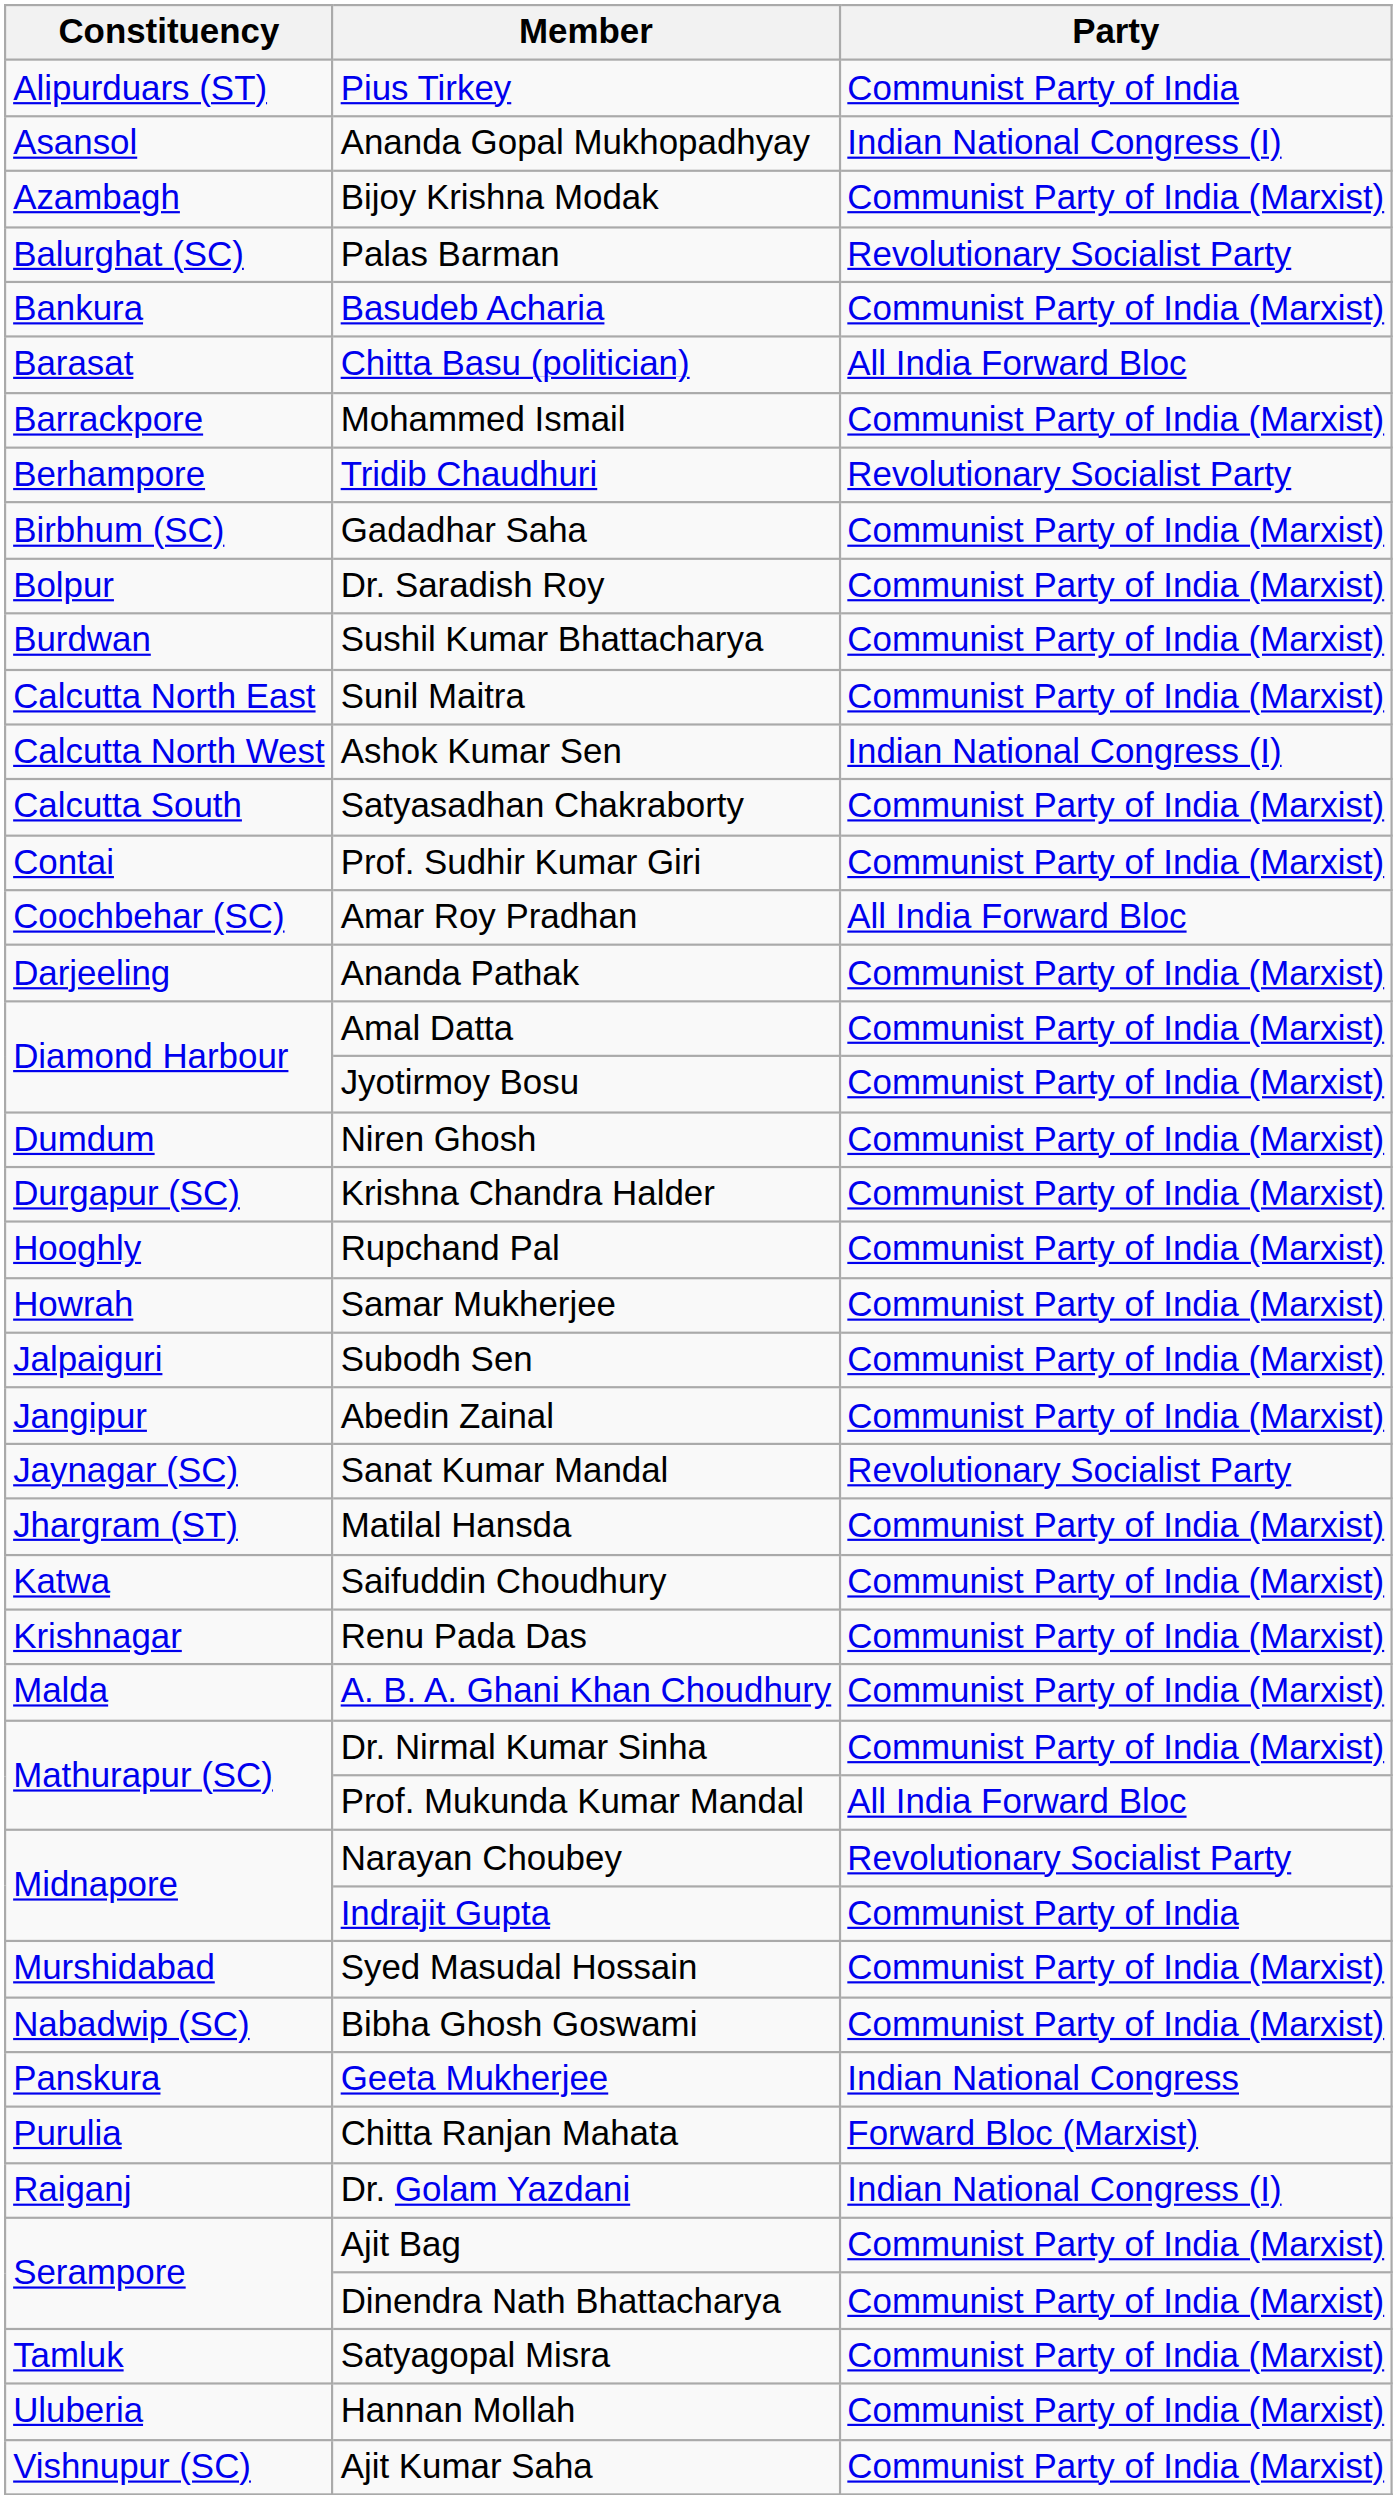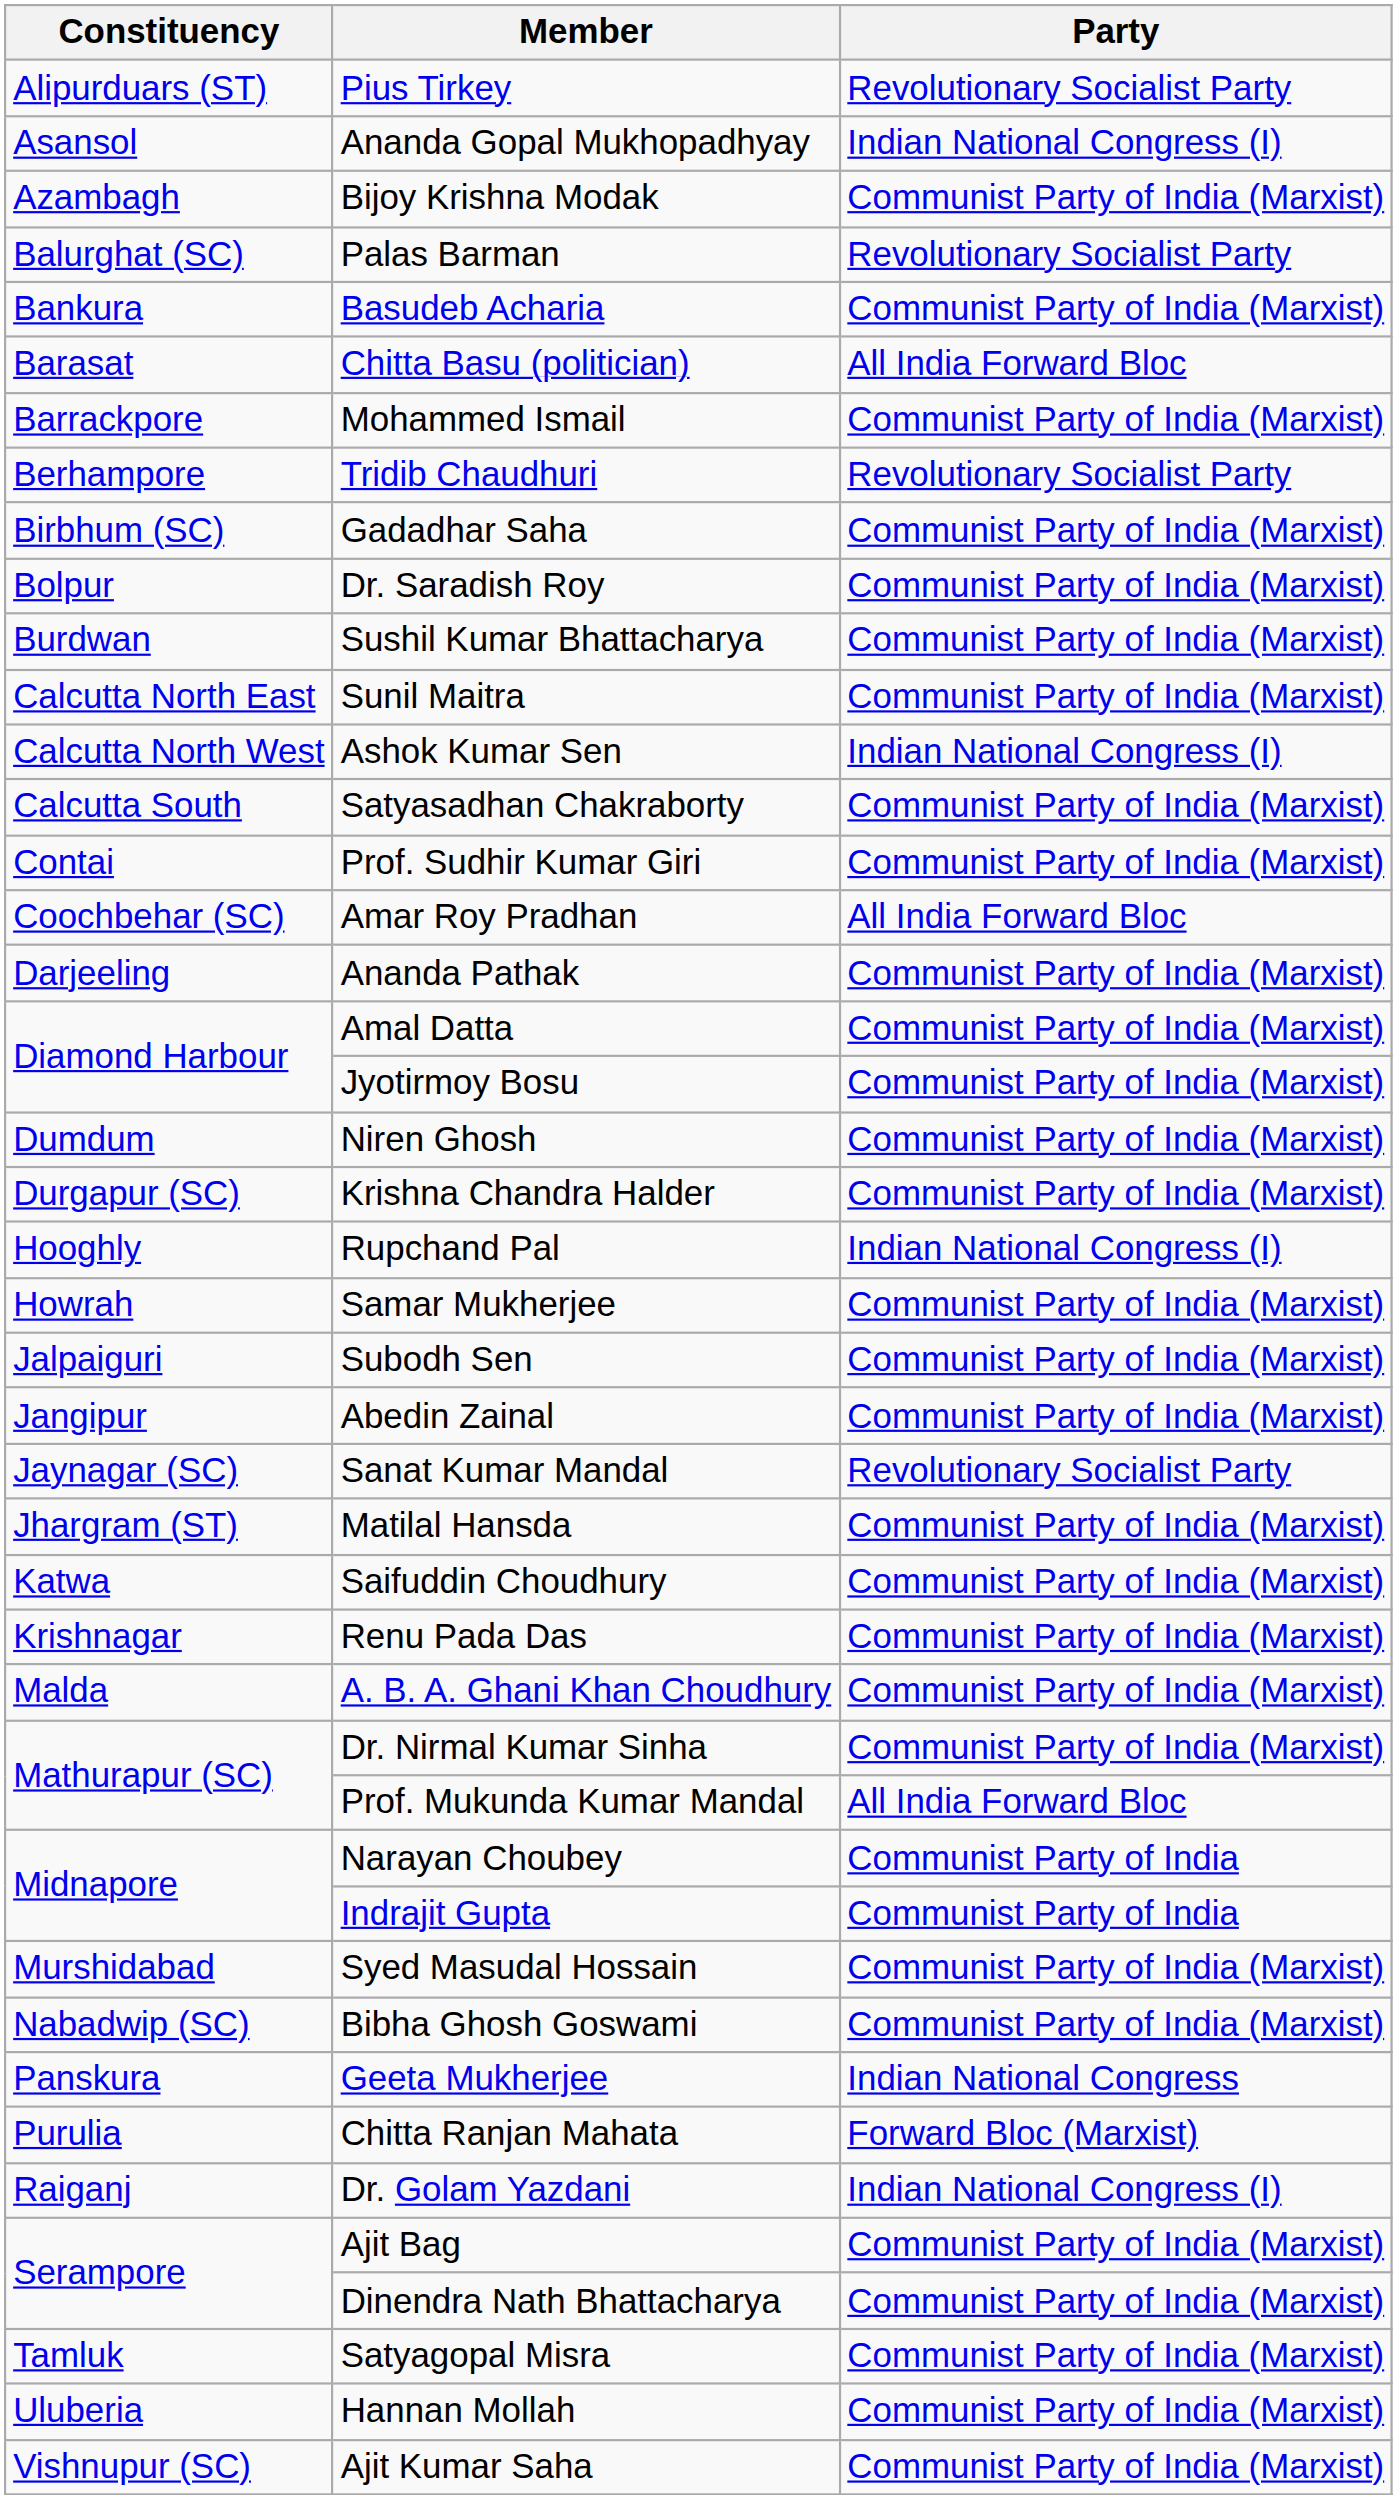Pius Tirkey | Party: Communist Party of India -> Revolutionary Socialist Party
Rupchand Pal | Party: Communist Party of India (Marxist) -> Indian National Congress (I)
Narayan Choubey | Party: Revolutionary Socialist Party -> Communist Party of India
